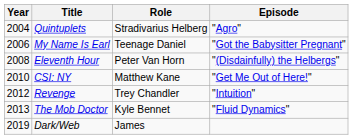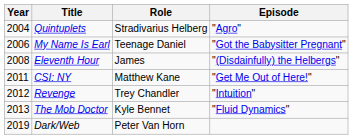Eleventh Hour | Role: Peter Van Horn -> James
CSI: NY | Year: 2010 -> 2011
Dark/Web | Role: James -> Peter Van Horn
